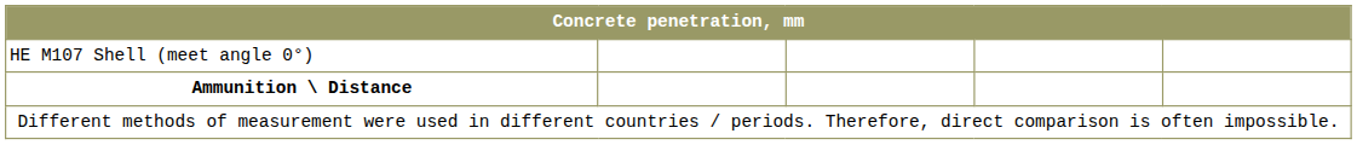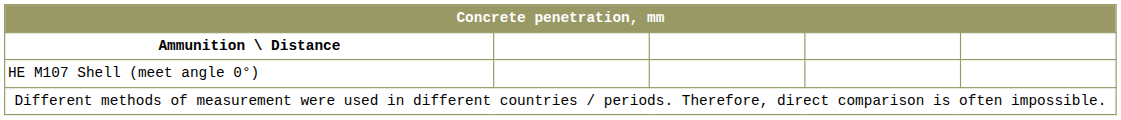rows swapped: Ammunition \ Distance <-> HE M107 Shell (meet angle 0°)
